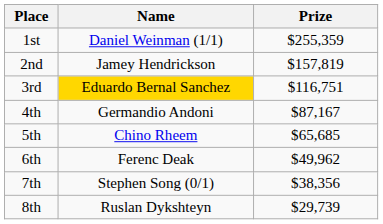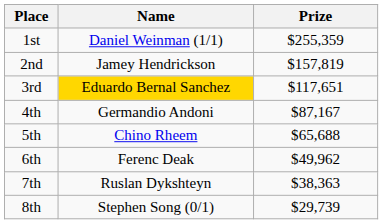3rd | Prize: $116,751 -> $117,651
5th | Prize: $65,685 -> $65,688
7th | Name: Stephen Song (0/1) -> Ruslan Dykshteyn
7th | Prize: $38,356 -> $38,363
8th | Name: Ruslan Dykshteyn -> Stephen Song (0/1)
